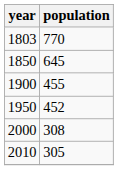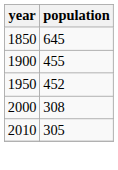- row: 1803 | 770
